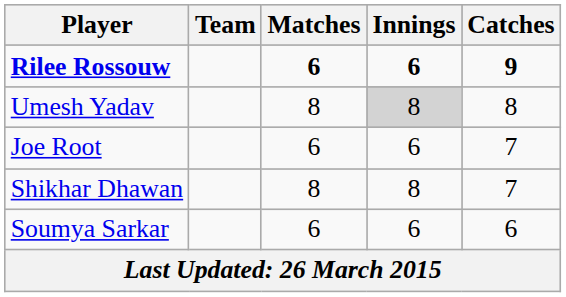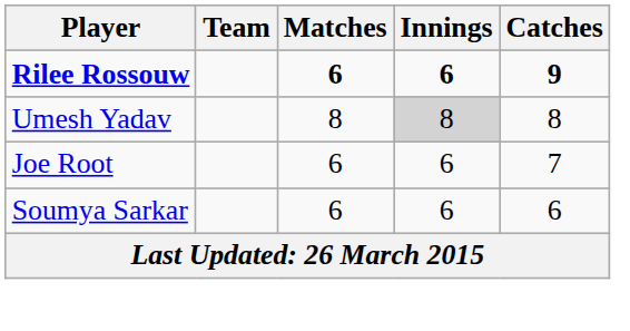- row: Shikhar Dhawan | 8 | 8 | 7
